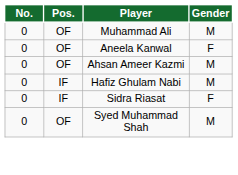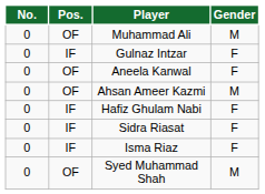+ row: 0 | IF | Gulnaz Intzar | F
Hafiz Ghulam Nabi | Gender: M -> F
+ row: 0 | IF | Isma Riaz | F
